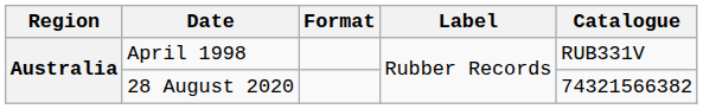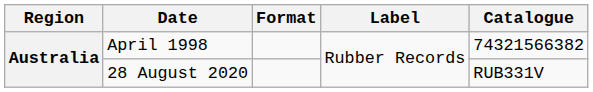April 1998 | Catalogue: RUB331V -> 74321566382
28 August 2020 | Catalogue: 74321566382 -> RUB331V
